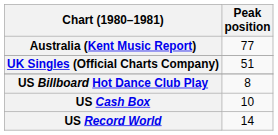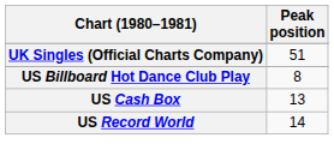- row: Australia (Kent Music Report) | 77
US Cash Box | Peak position: 10 -> 13
